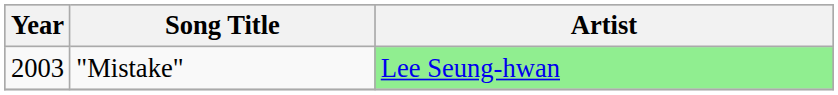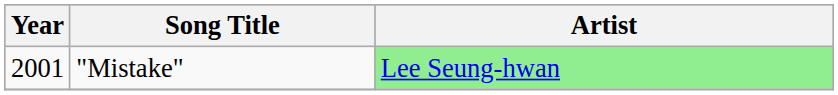"Mistake" | Year: 2003 -> 2001
